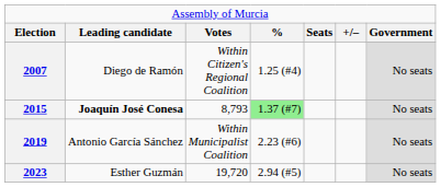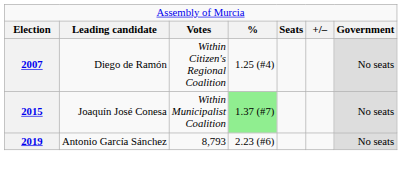2015 | column 2: bold -> normal
2015 | column 3: 8,793 -> Within Municipalist Coalition
2019 | column 3: Within Municipalist Coalition -> 8,793
- row: 2023 | Esther Guzmán | 19,720 | 2.94 (#5) | No seats
